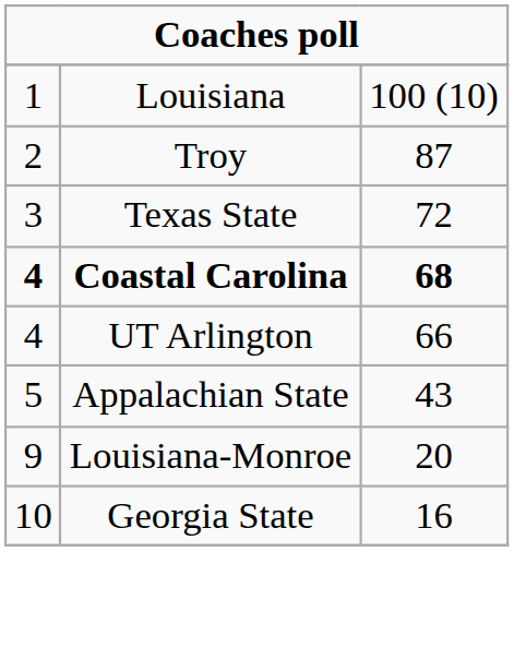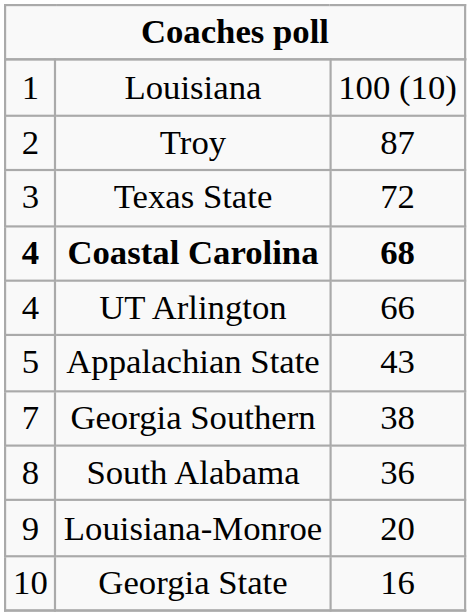+ row: 7 | Georgia Southern | 38
+ row: 8 | South Alabama | 36
